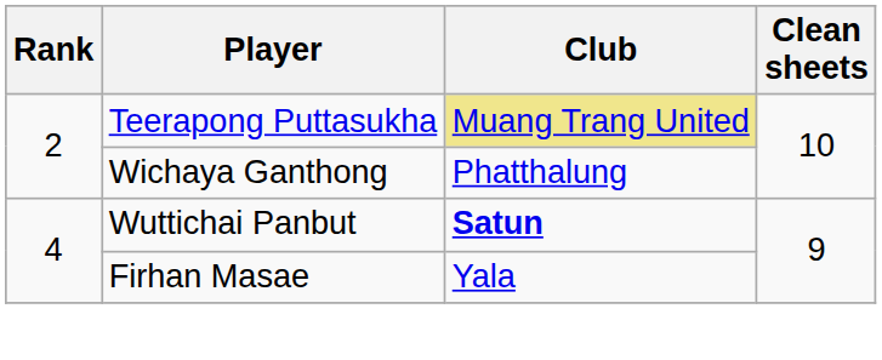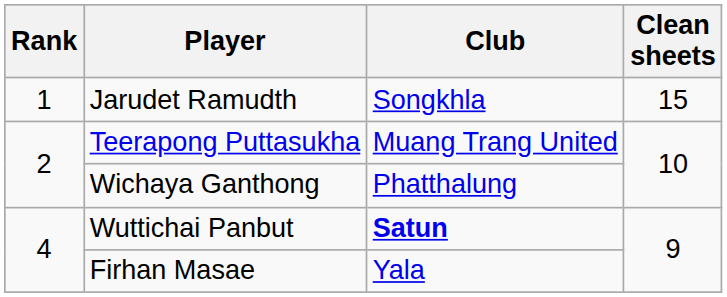+ row: 1 | Jarudet Ramudth | Songkhla | 15
Teerapong Puttasukha | Club: khaki background -> no background
